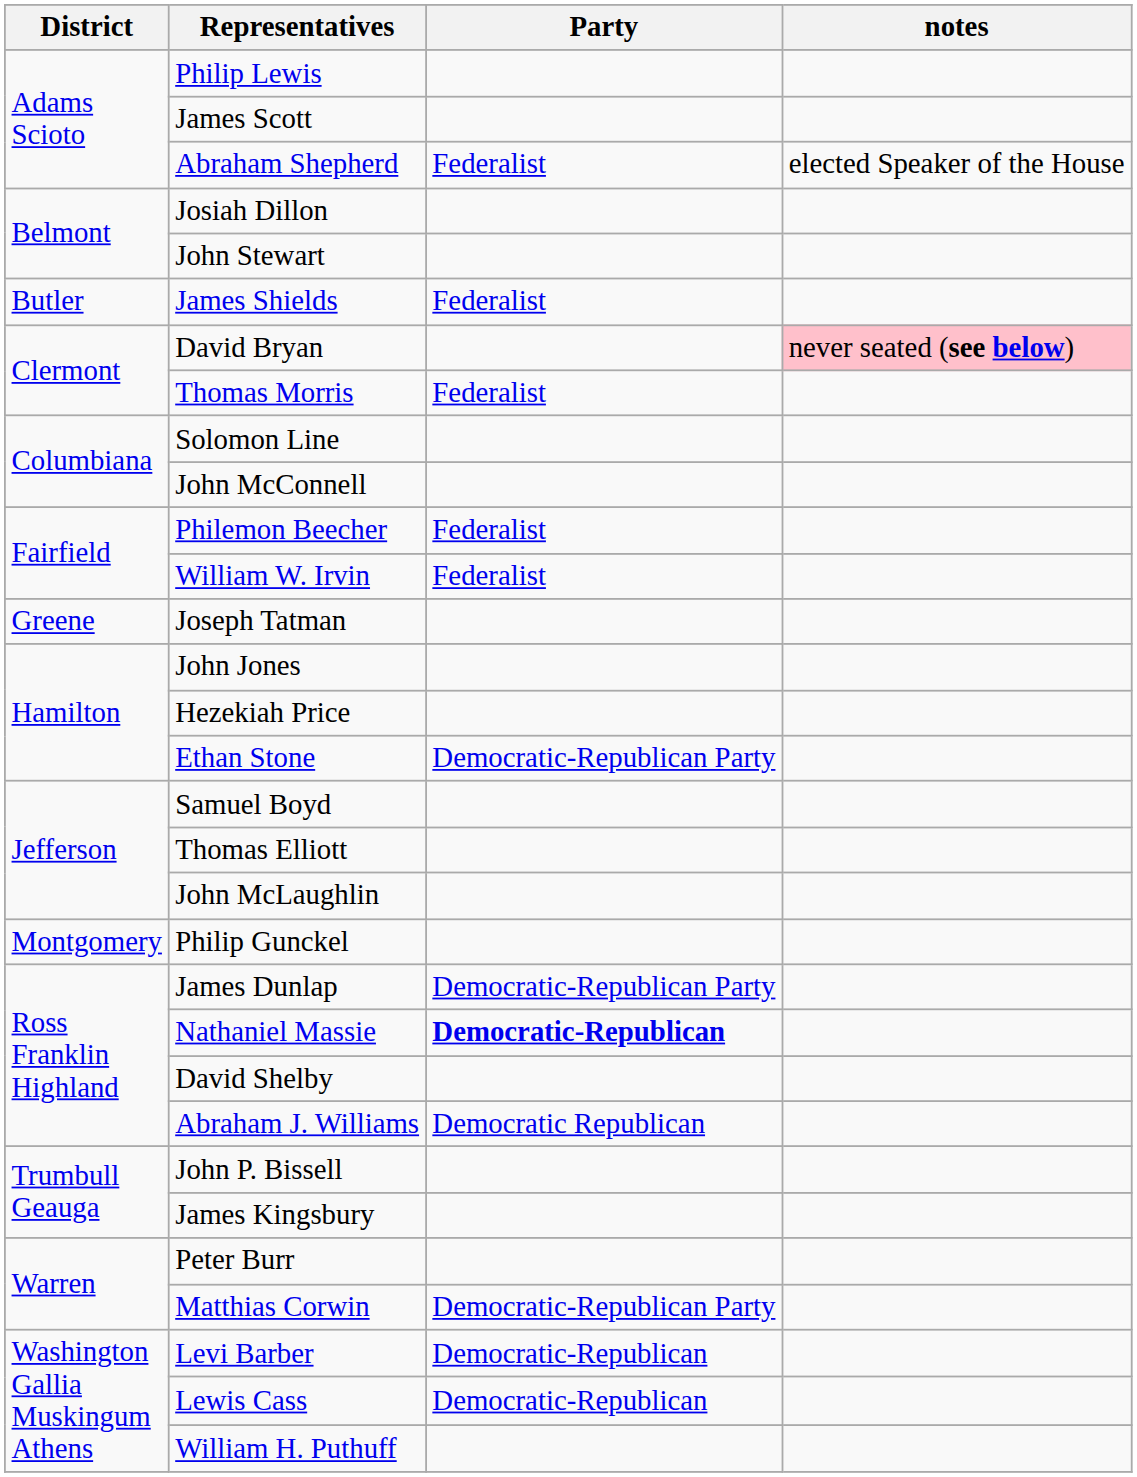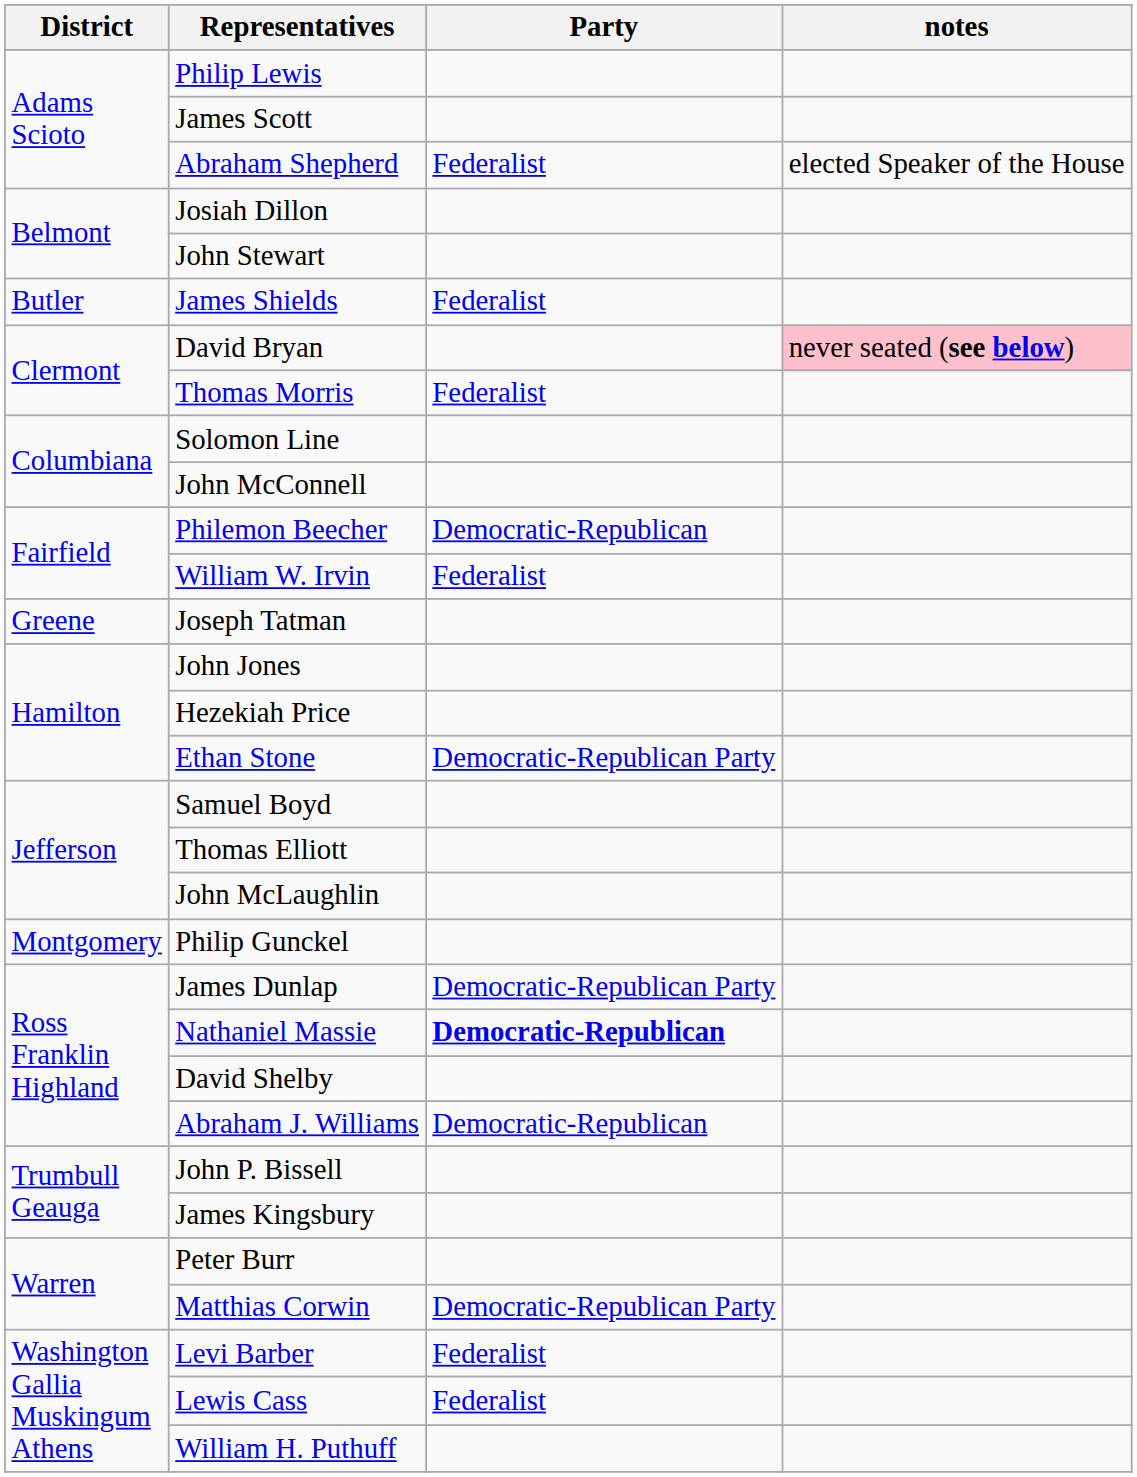Philemon Beecher | Party: Federalist -> Democratic-Republican
Abraham J. Williams | Party: Democratic Republican -> Democratic-Republican
Levi Barber | Party: Democratic-Republican -> Federalist
Lewis Cass | Party: Democratic-Republican -> Federalist
